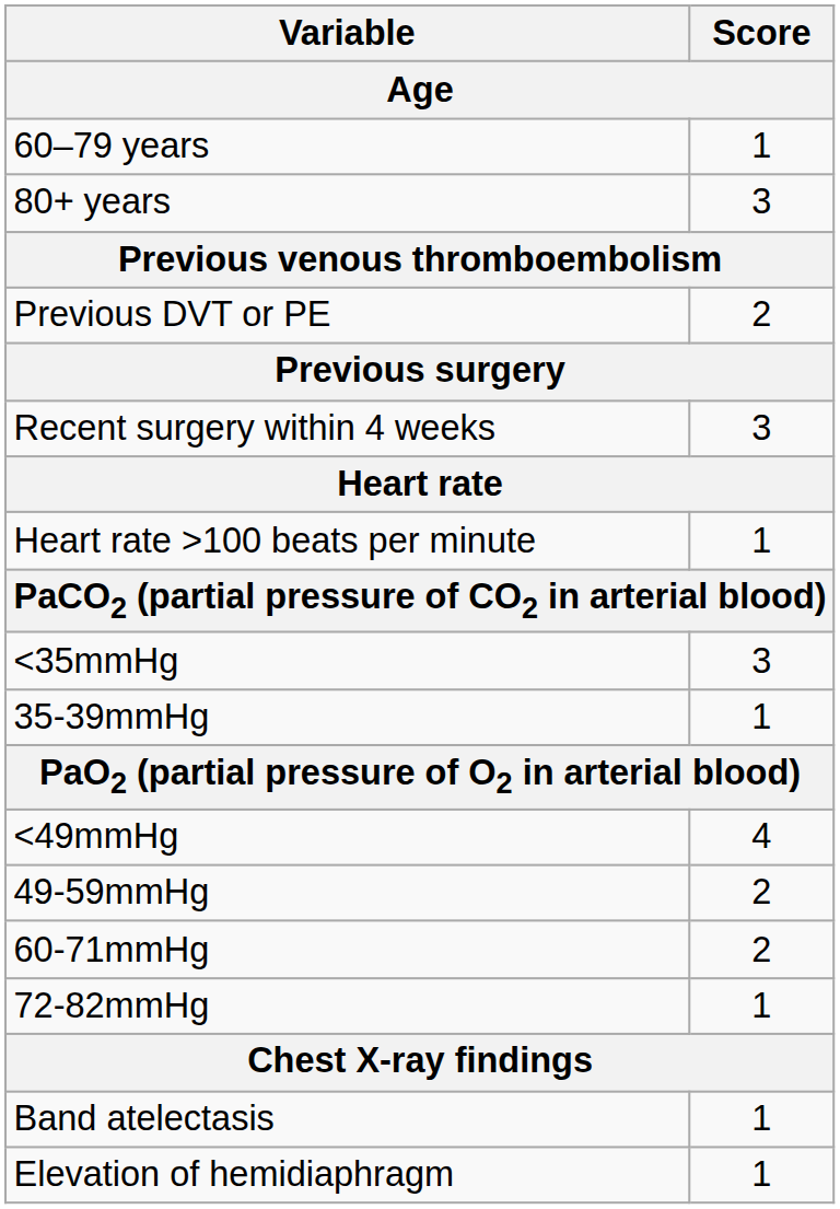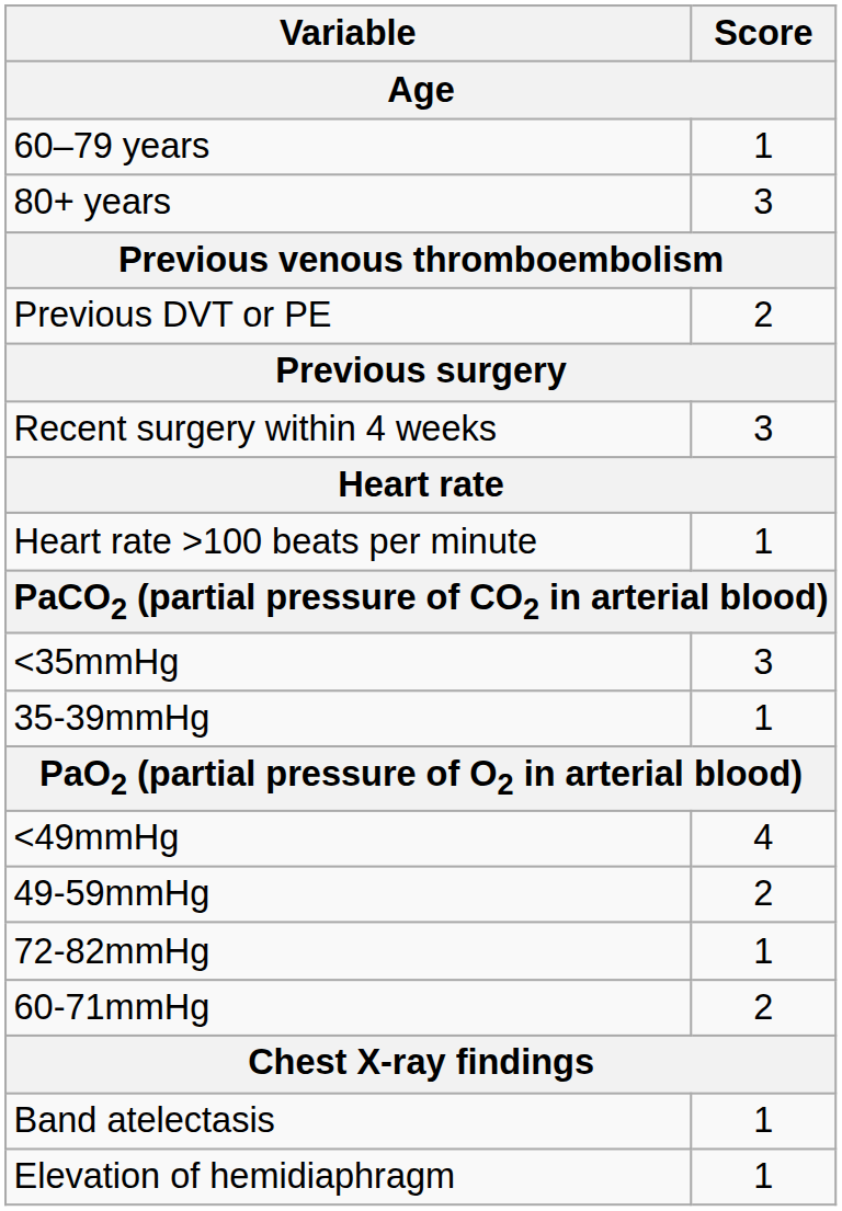rows swapped: 60-71mmHg <-> 72-82mmHg
